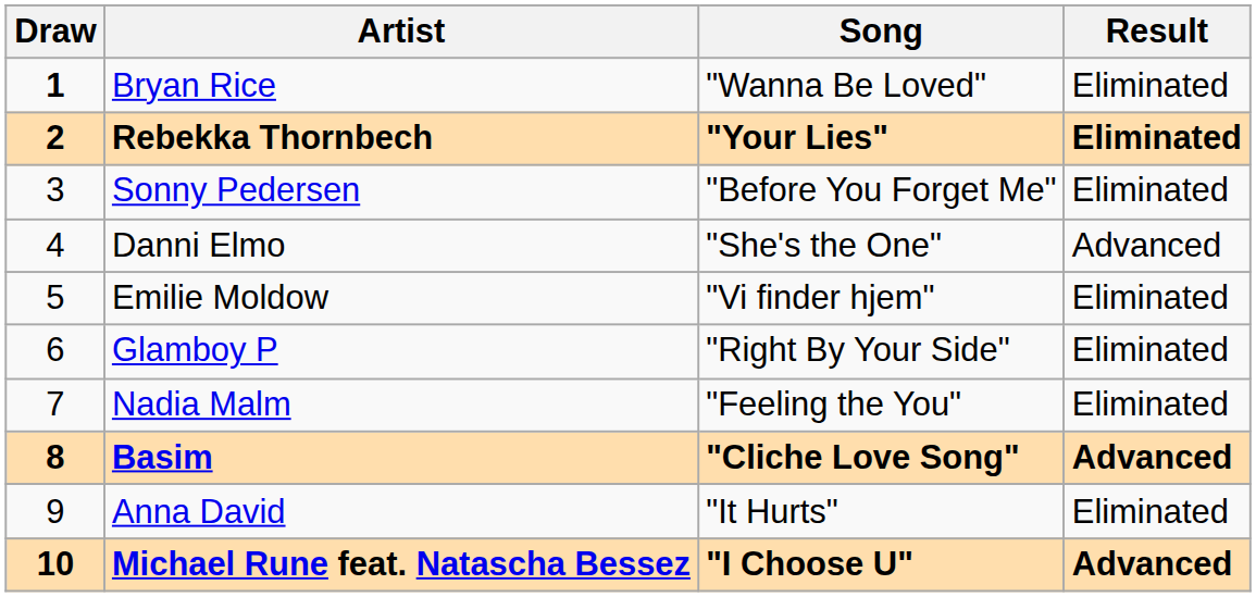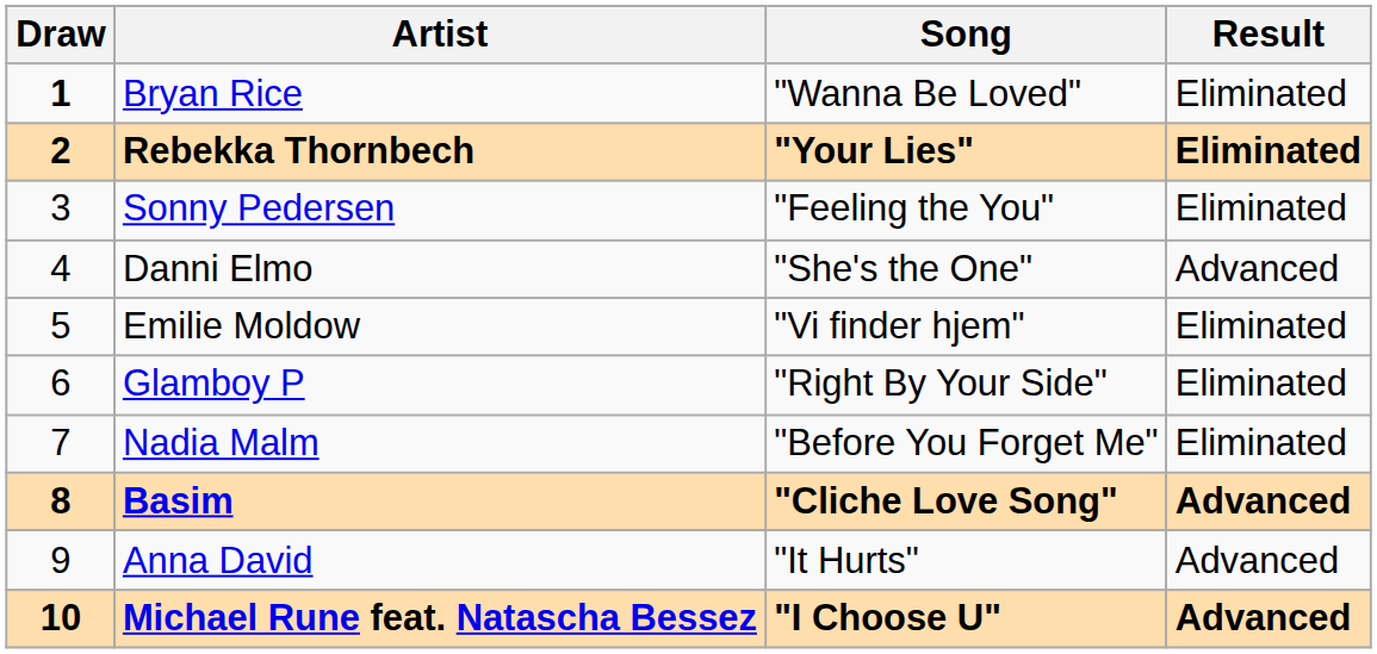Sonny Pedersen | Song: "Before You Forget Me" -> "Feeling the You"
Nadia Malm | Song: "Feeling the You" -> "Before You Forget Me"
Anna David | Result: Eliminated -> Advanced
